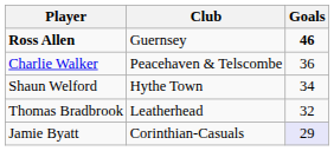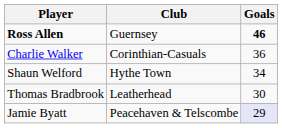Charlie Walker | Club: Peacehaven & Telscombe -> Corinthian-Casuals
Thomas Bradbrook | Goals: 32 -> 30
Jamie Byatt | Club: Corinthian-Casuals -> Peacehaven & Telscombe
